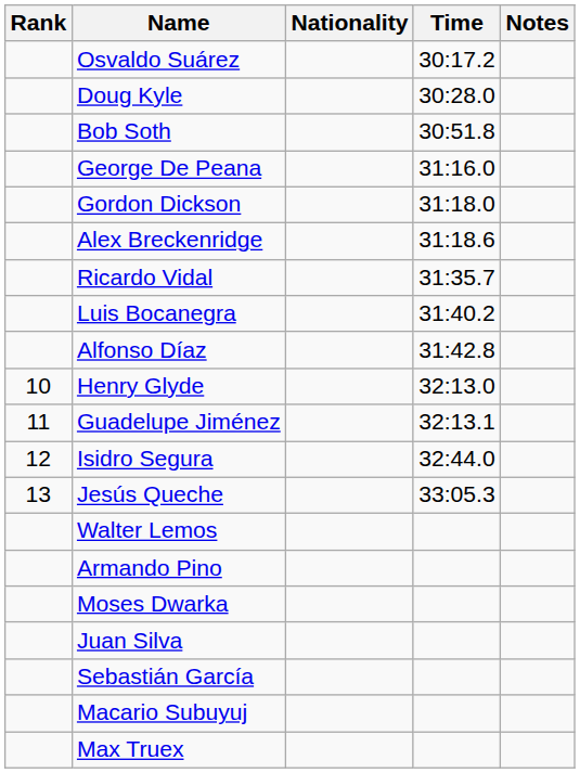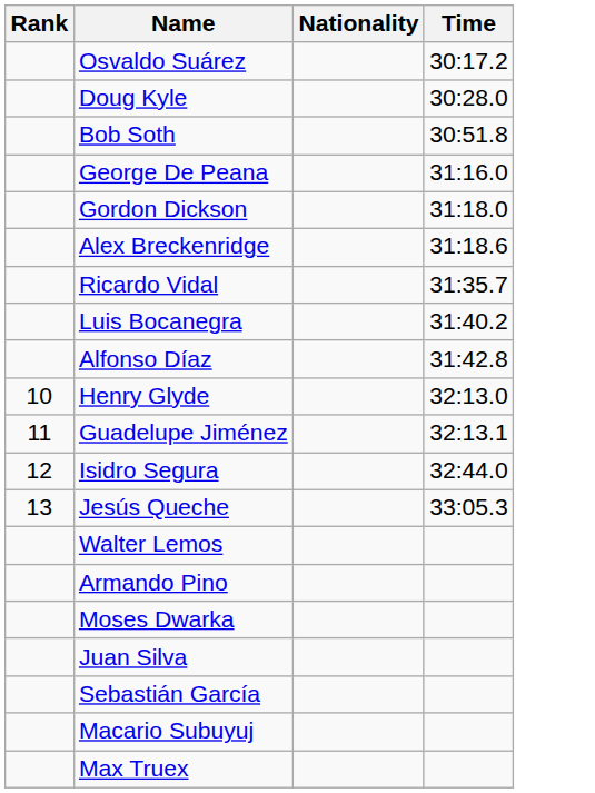- column: Notes
